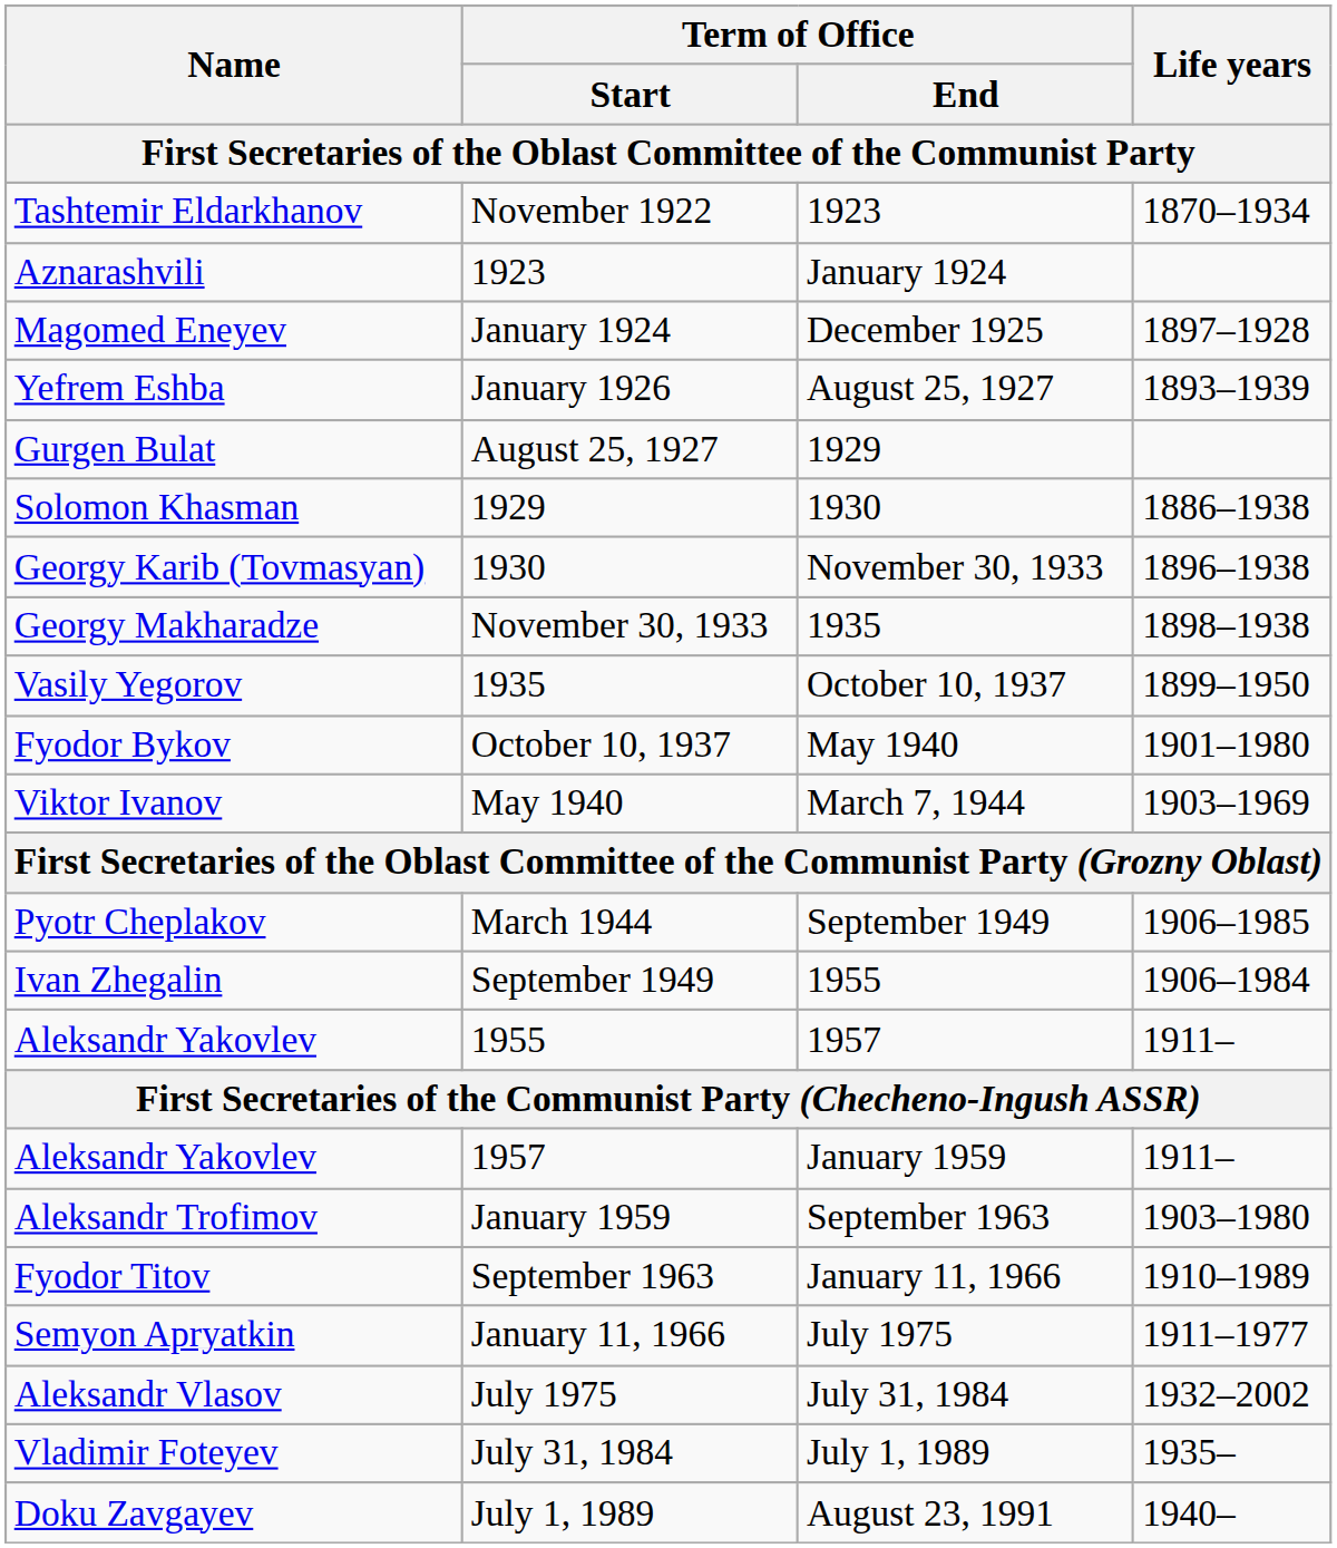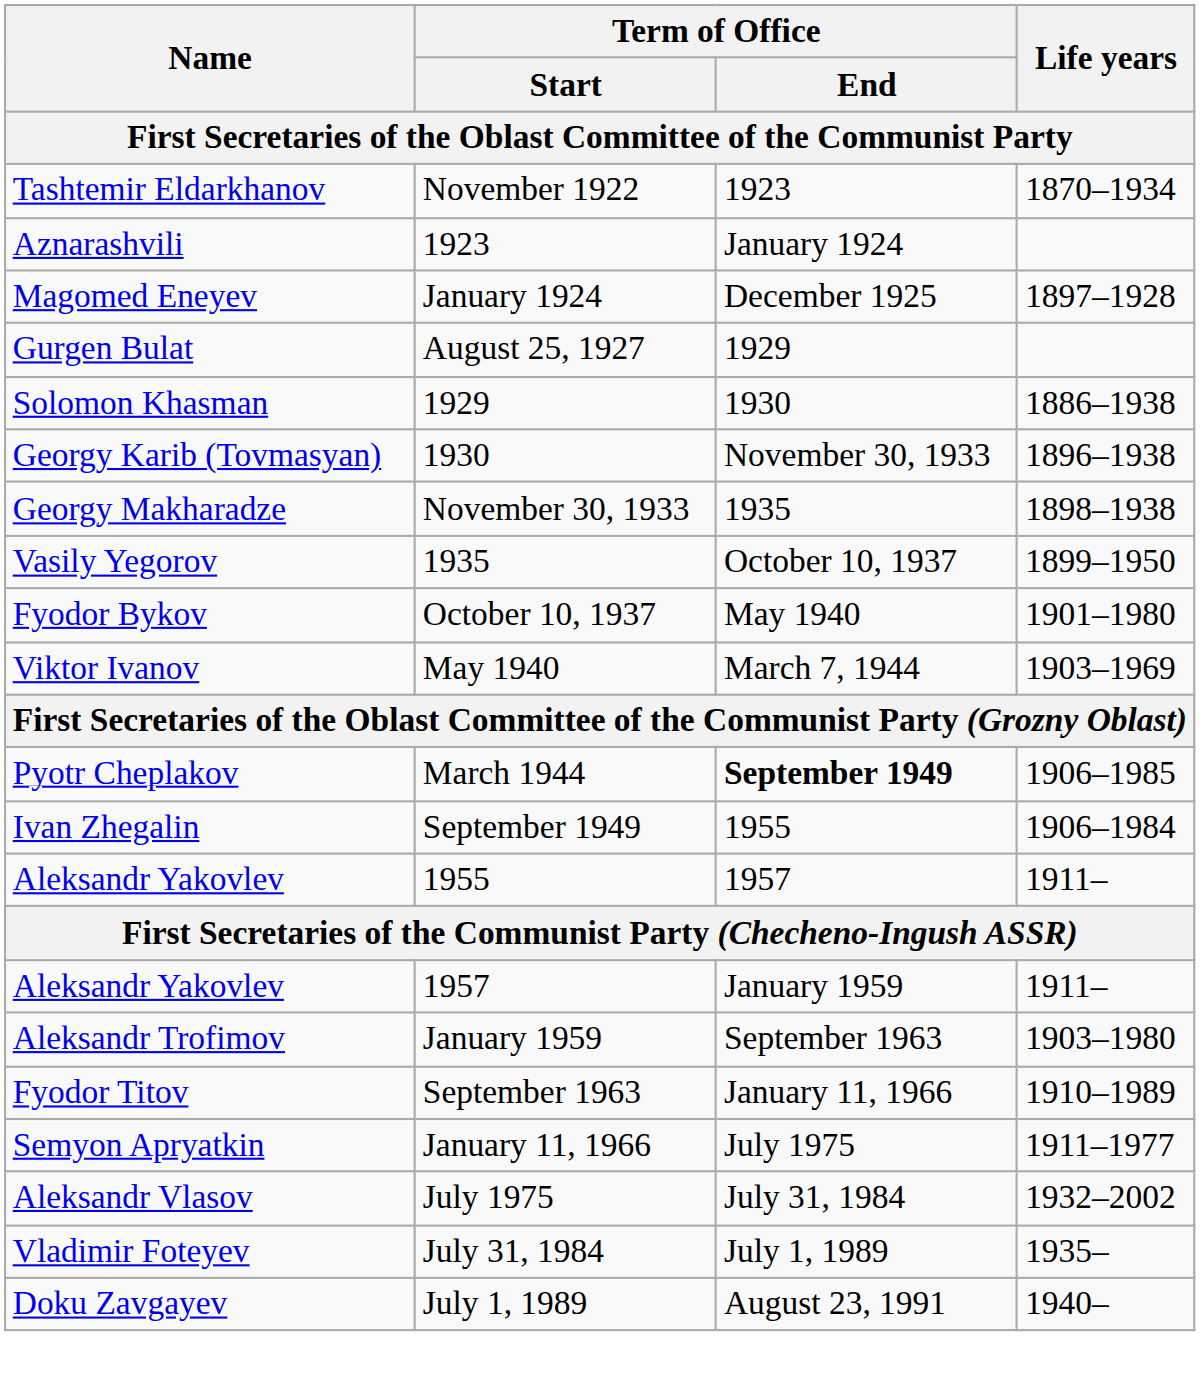- row: Yefrem Eshba | January 1926 | August 25, 1927 | 1893–1939
March 1944 | Term of Office / End: normal -> bold
